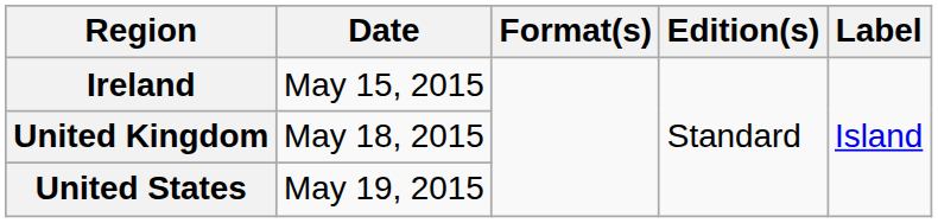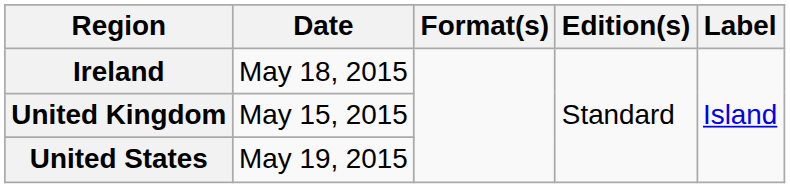Ireland | Date: May 15, 2015 -> May 18, 2015
United Kingdom | Date: May 18, 2015 -> May 15, 2015
